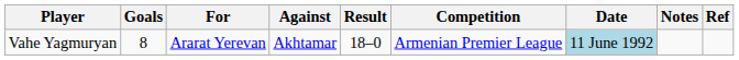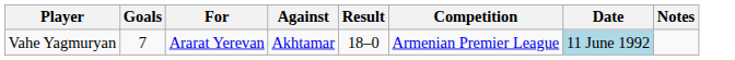- column: Ref
Vahe Yagmuryan | Goals: 8 -> 7
